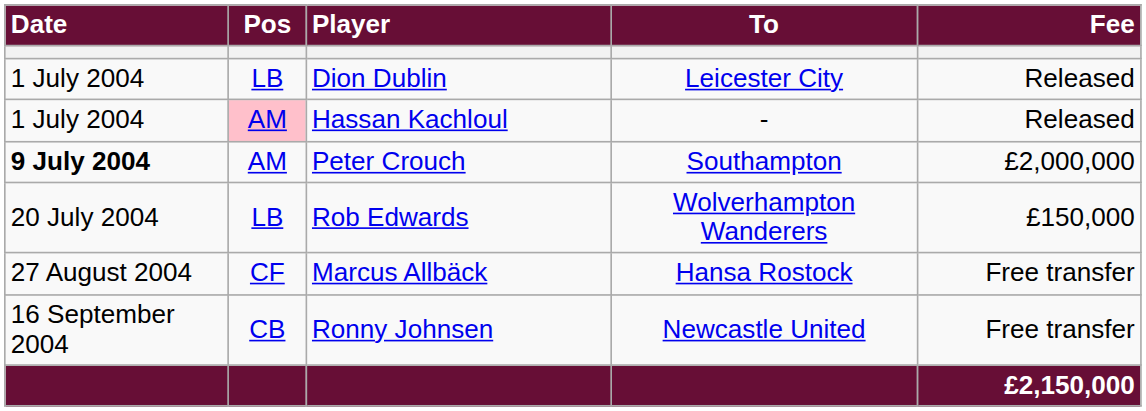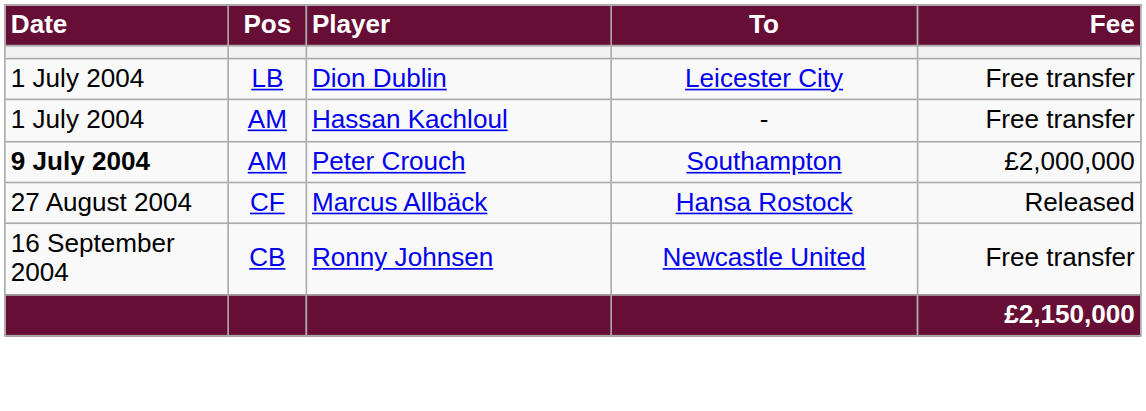Dion Dublin | Fee: Released -> Free transfer
Hassan Kachloul | Pos: pink background -> no background
Hassan Kachloul | Fee: Released -> Free transfer
- row: 20 July 2004 | LB | Rob Edwards | Wolverhampton Wanderers | £150,000
Marcus Allbäck | Fee: Free transfer -> Released
